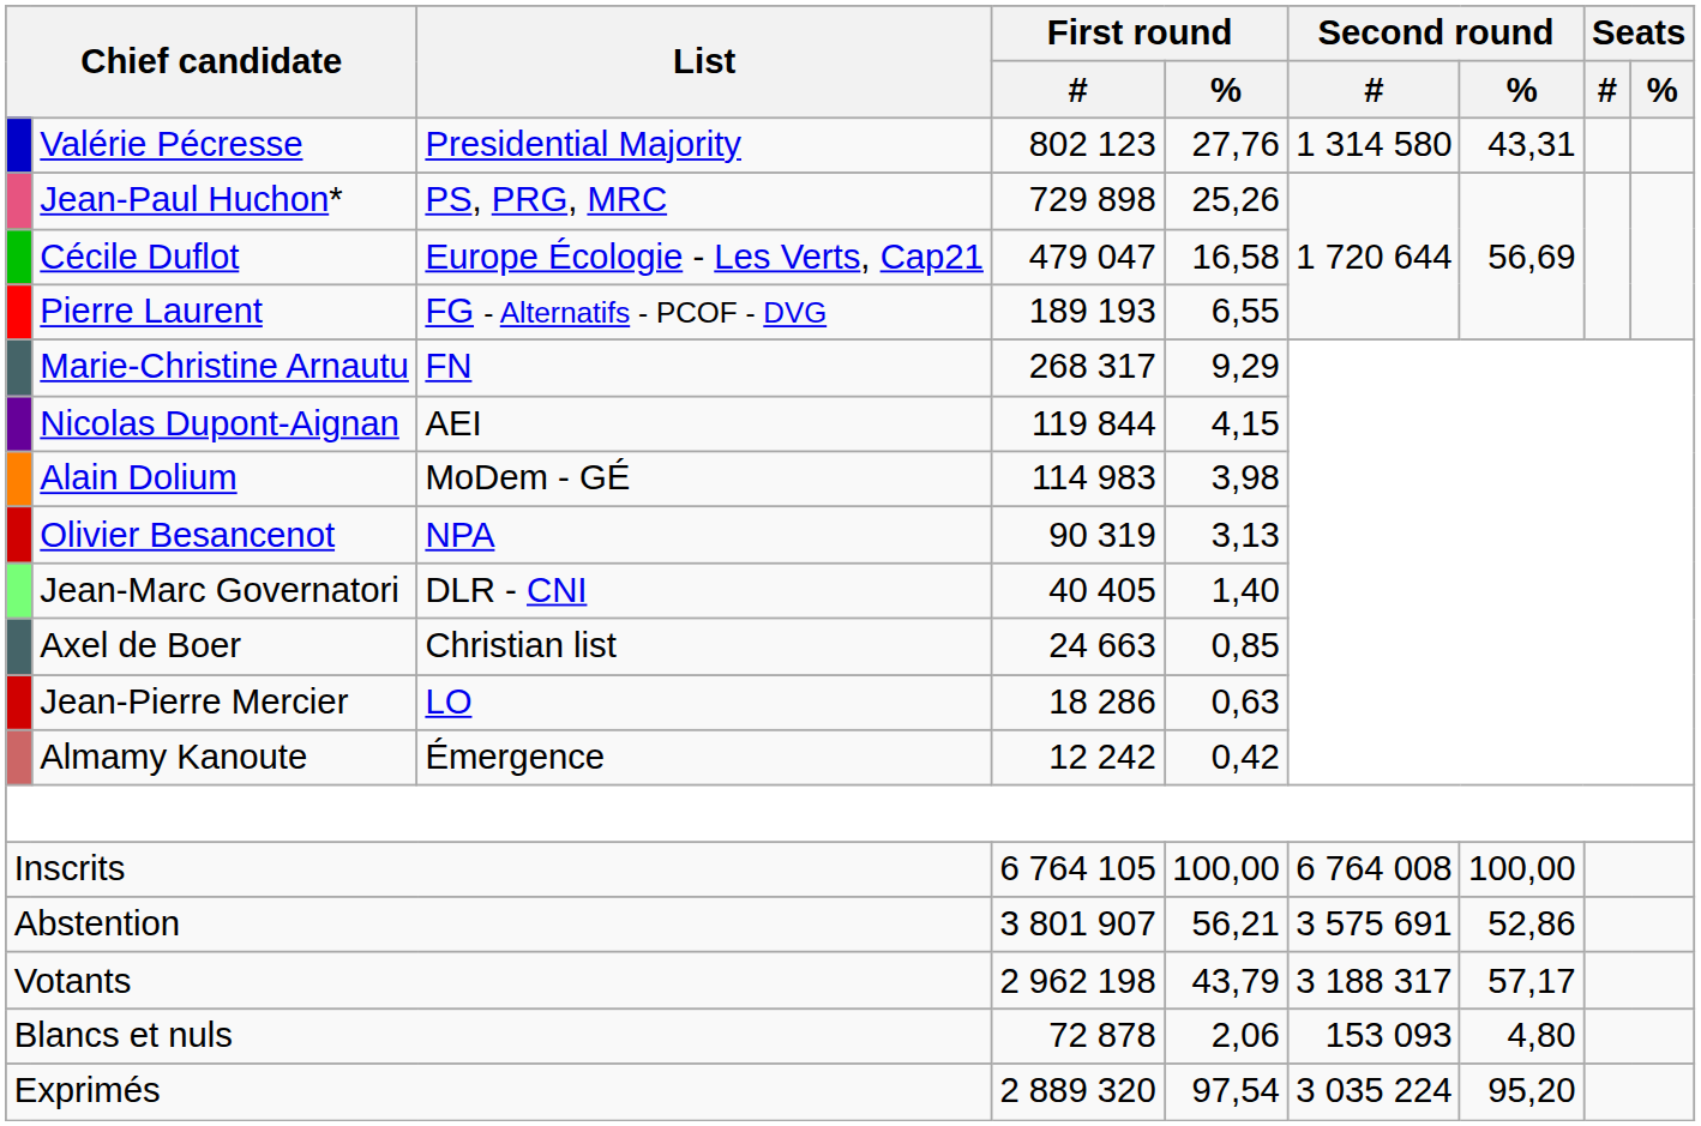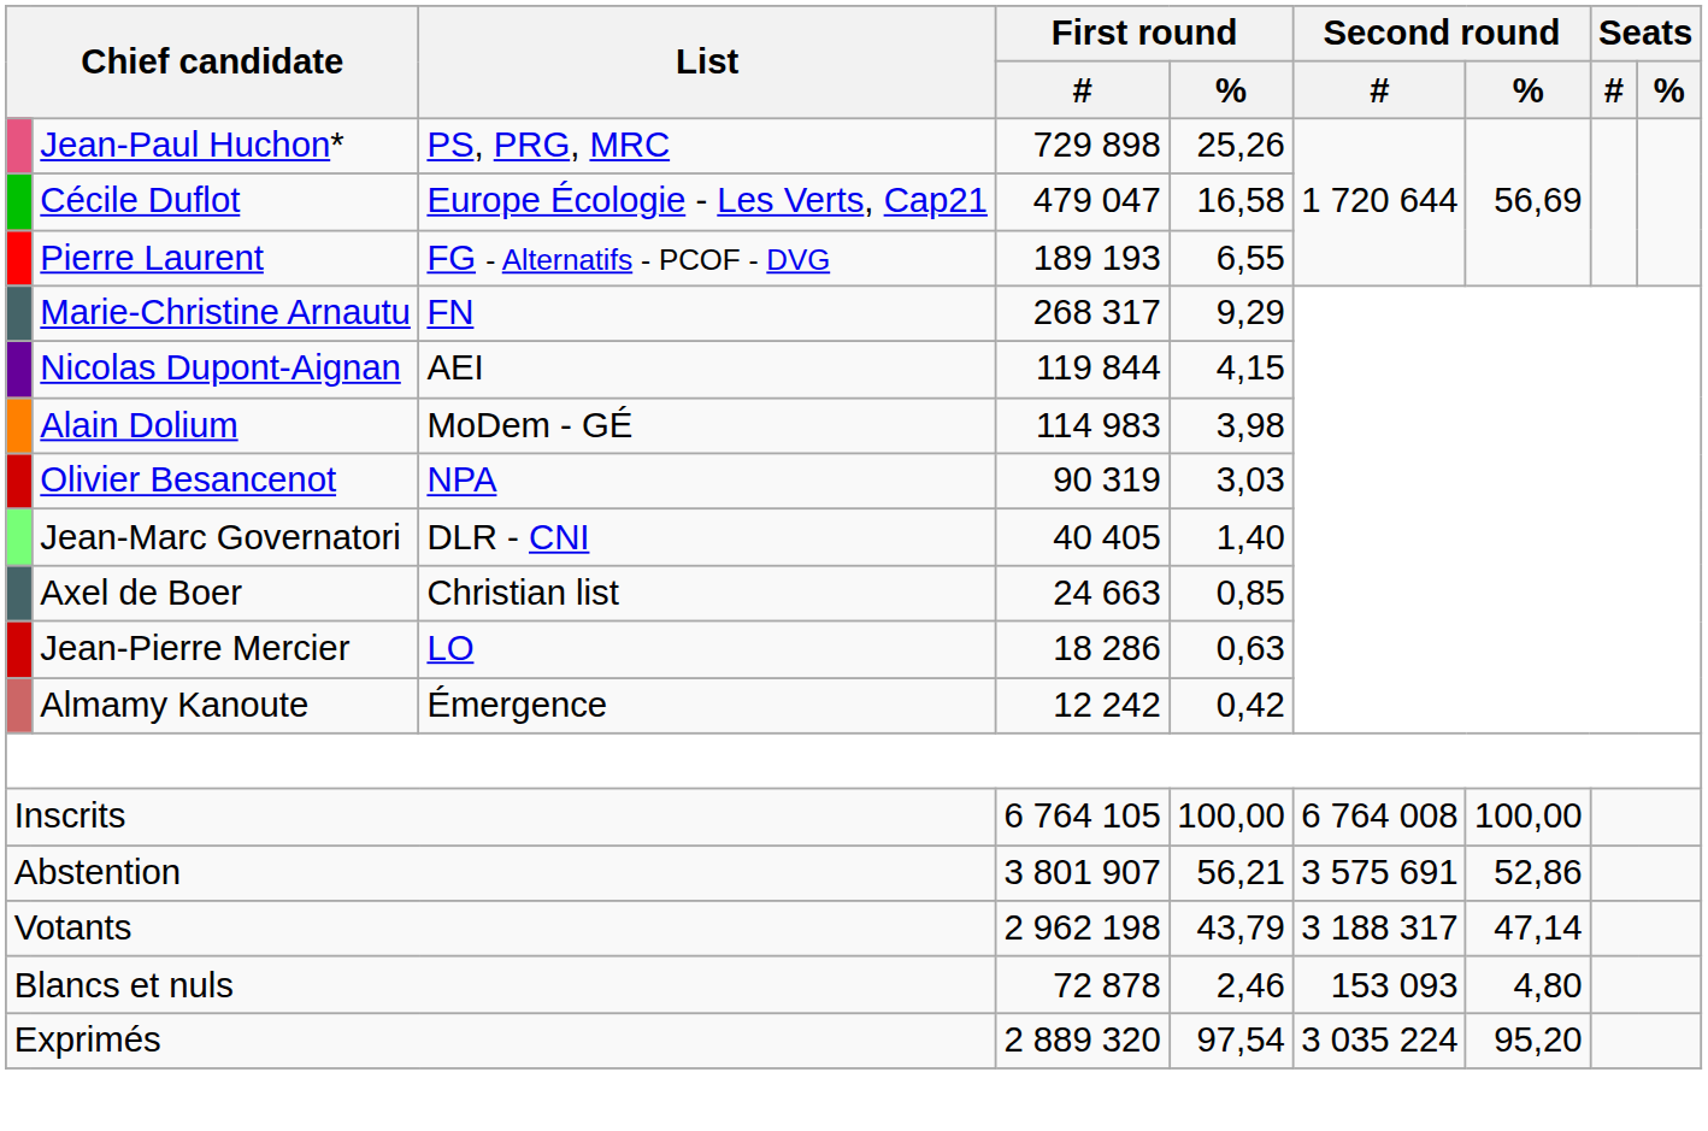- row: Valérie Pécresse | Presidential Majority | 802 123 | 27,76 | 1 314 580 | 43,31
Olivier Besancenot | First round / %: 3,13 -> 3,03
Votants | Second round / %: 57,17 -> 47,14
Blancs et nuls | First round / %: 2,06 -> 2,46
